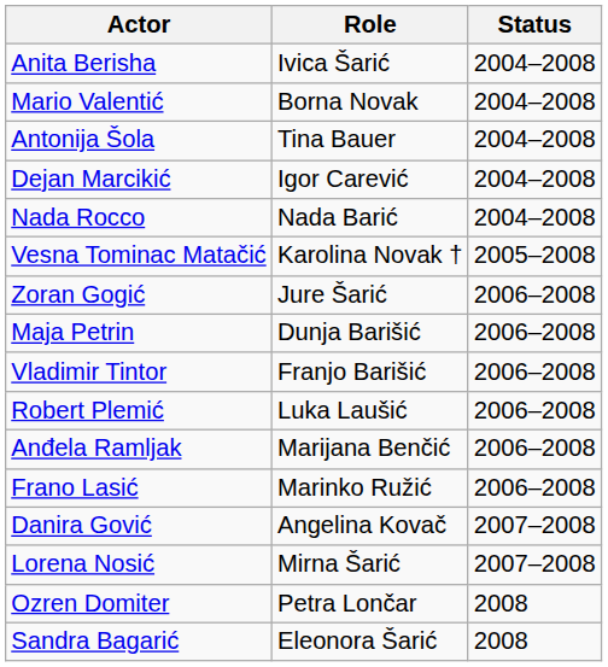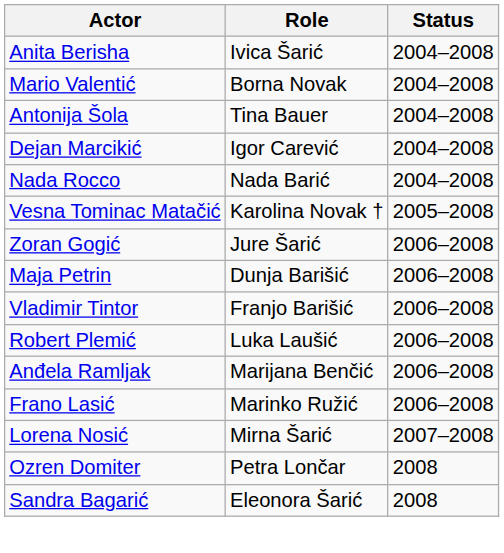- row: Danira Gović | Angelina Kovač | 2007–2008
